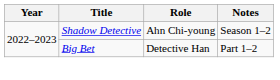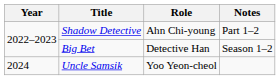Shadow Detective | Notes: Season 1–2 -> Part 1–2
Big Bet | Notes: Part 1–2 -> Season 1–2
+ row: 2024 | Uncle Samsik | Yoo Yeon-cheol
